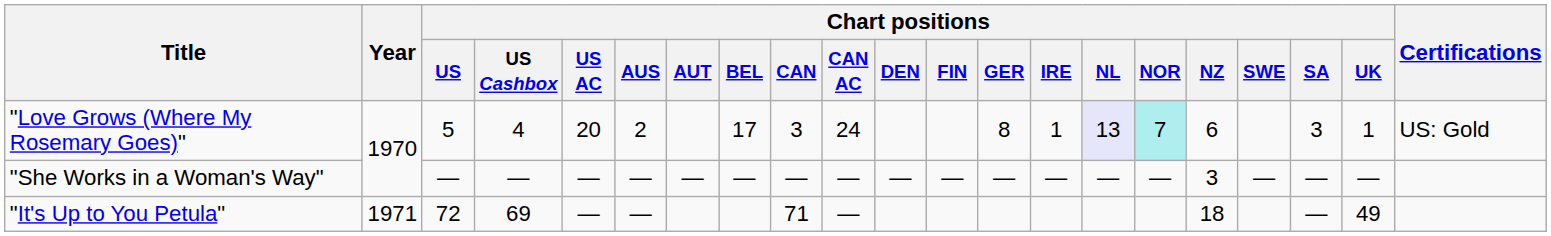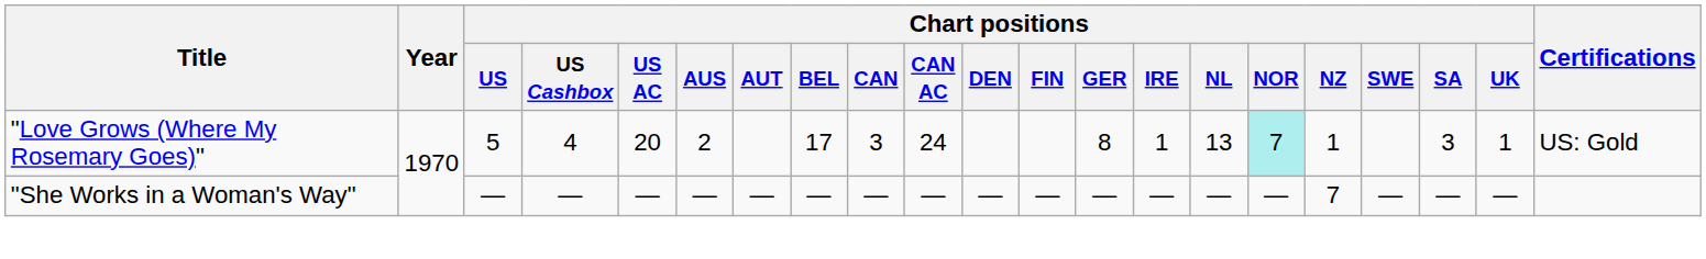"Love Grows (Where My Rosemary Goes)" | Chart positions / NL: lavender background -> no background
"Love Grows (Where My Rosemary Goes)" | Chart positions / NZ: 6 -> 1
"She Works in a Woman's Way" | Chart positions / NZ: 3 -> 7
- row: "It's Up to You Petula" | 1971 | 72 | 69 | — | — | 71 | — | 18 | — | 49
